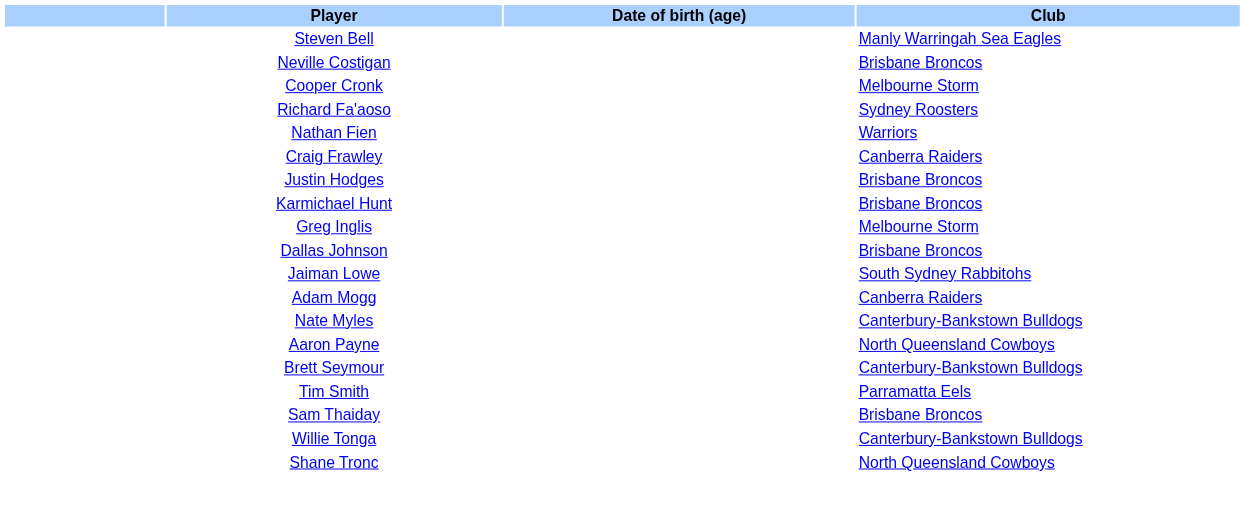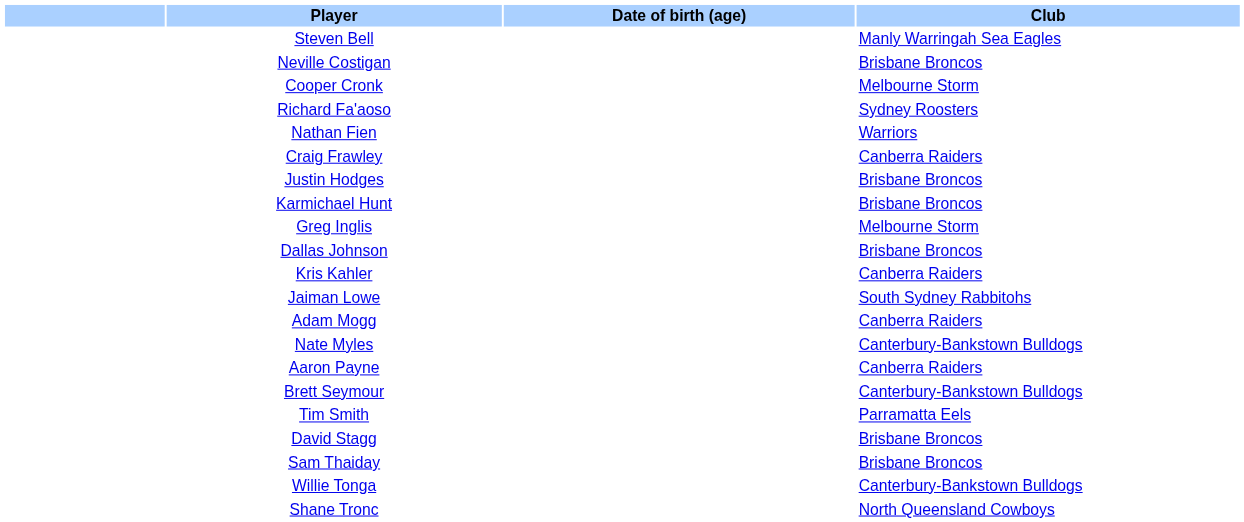+ row: Kris Kahler | Canberra Raiders
Aaron Payne | Club: North Queensland Cowboys -> Canberra Raiders
+ row: David Stagg | Brisbane Broncos
